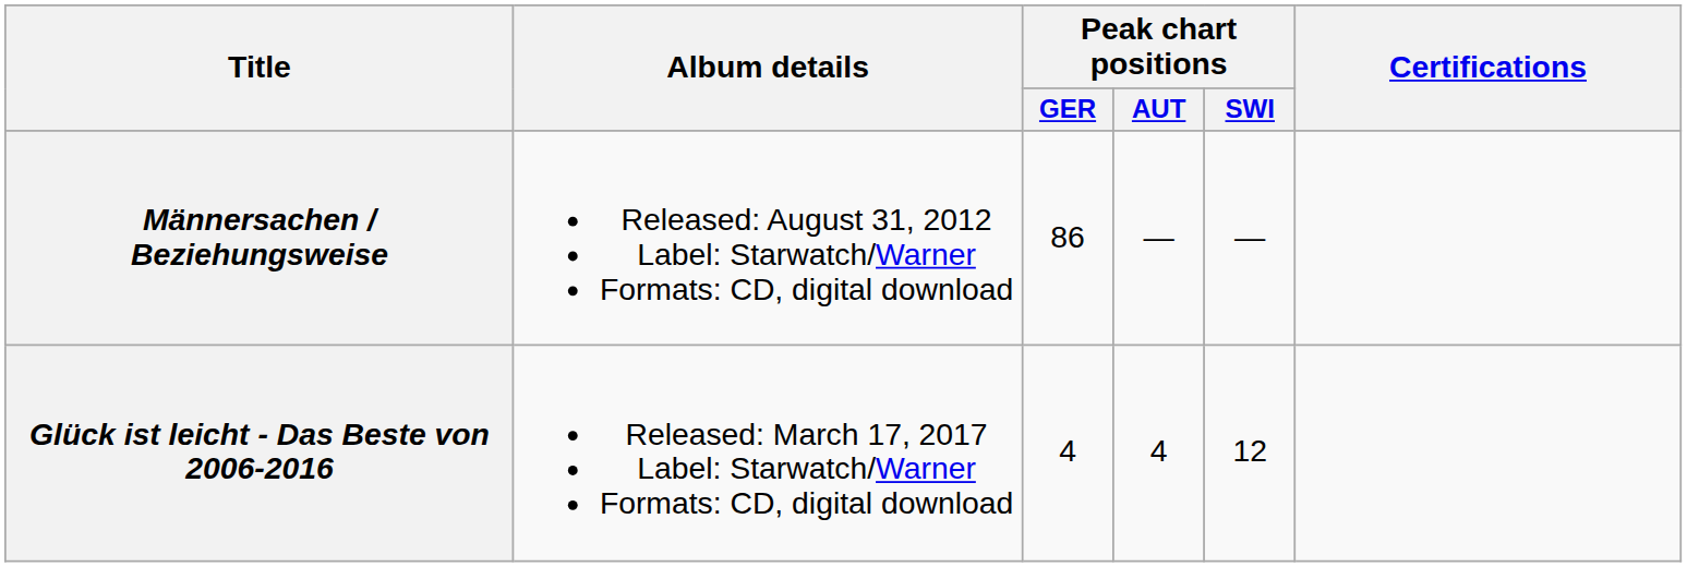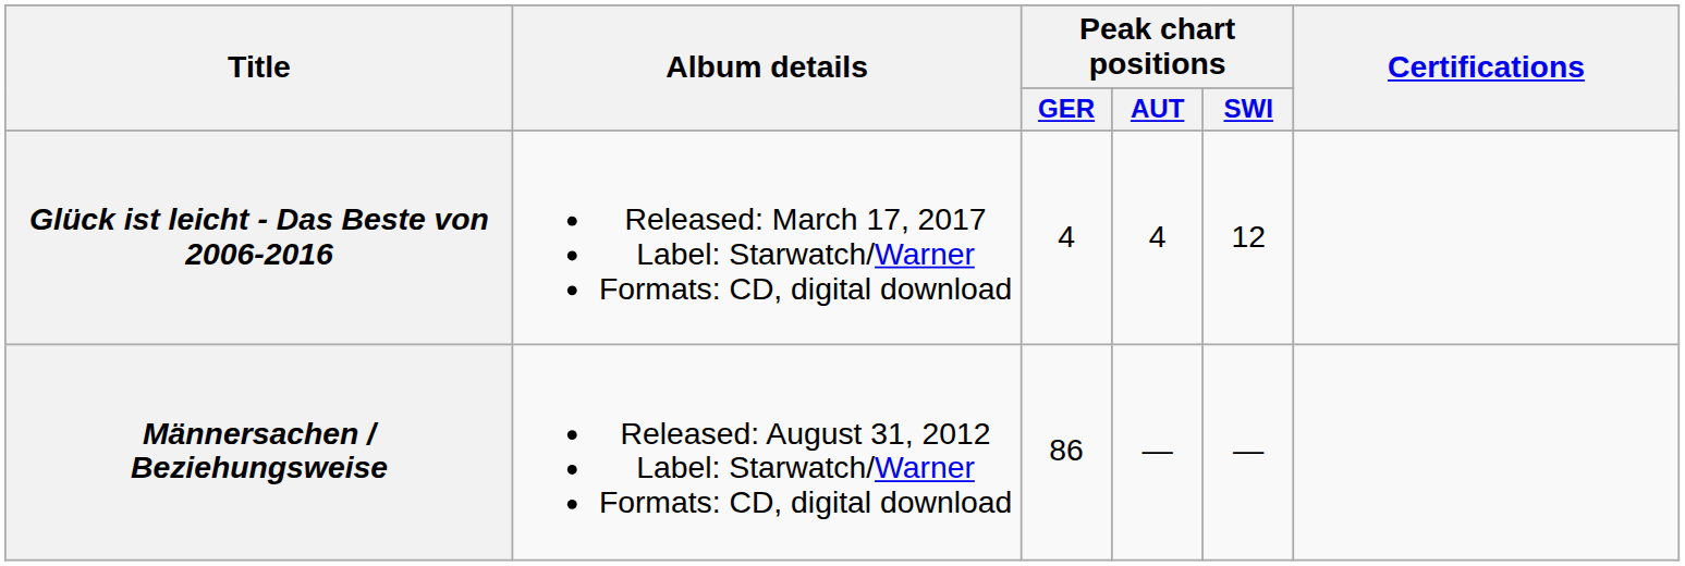rows swapped: Männersachen / Beziehungsweise <-> Glück ist leicht - Das Beste von 2006-2016
